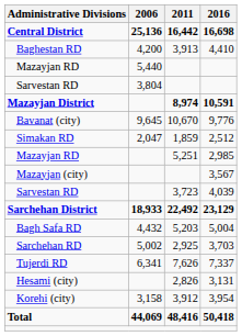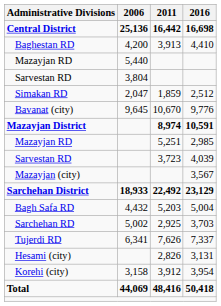rows swapped: Simakan RD <-> Mazayjan District
rows swapped: Sarvestan RD / 4,039 <-> Mazayjan (city)
